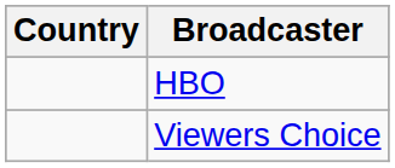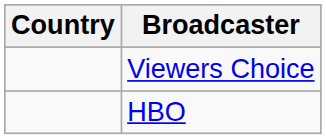rows swapped: Viewers Choice <-> HBO
